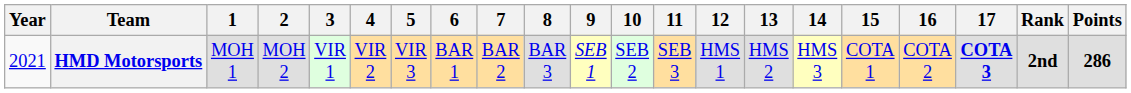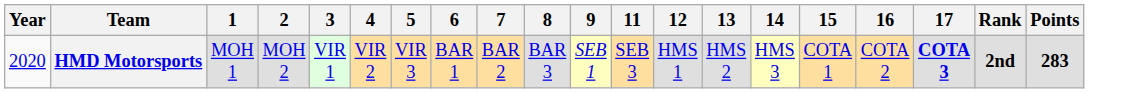- column: 10 | SEB 2
HMD Motorsports | Year: 2021 -> 2020
HMD Motorsports | Points: 286 -> 283
